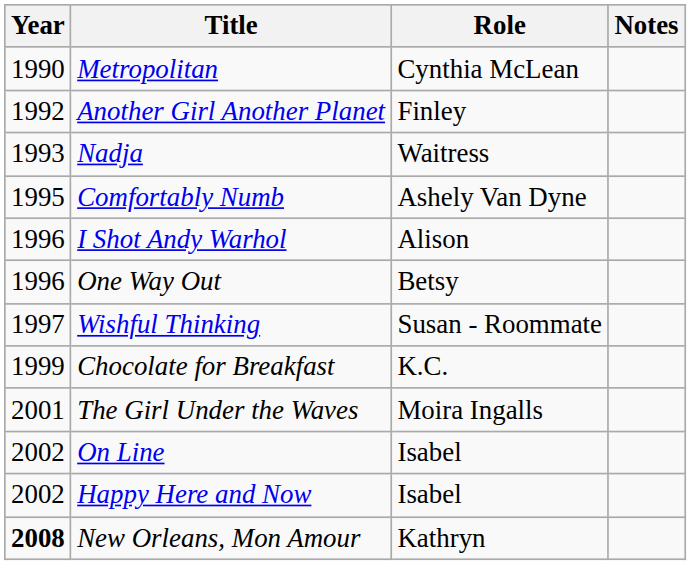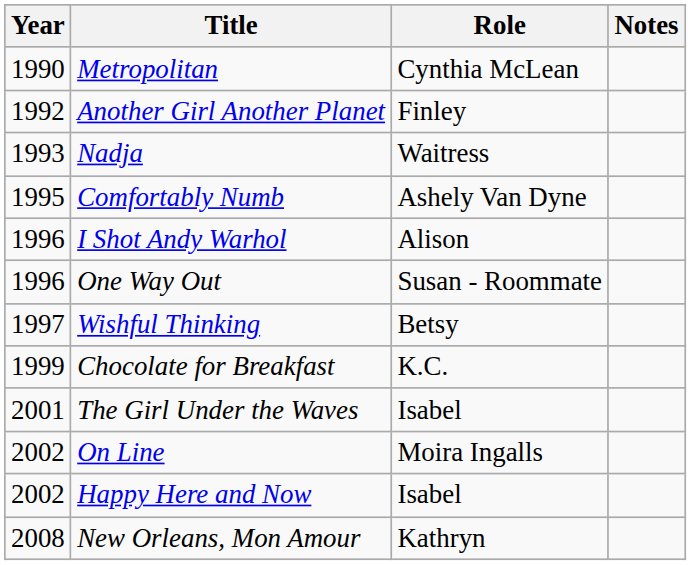One Way Out | Role: Betsy -> Susan - Roommate
Wishful Thinking | Role: Susan - Roommate -> Betsy
The Girl Under the Waves | Role: Moira Ingalls -> Isabel
On Line | Role: Isabel -> Moira Ingalls
New Orleans, Mon Amour | Year: bold -> normal
